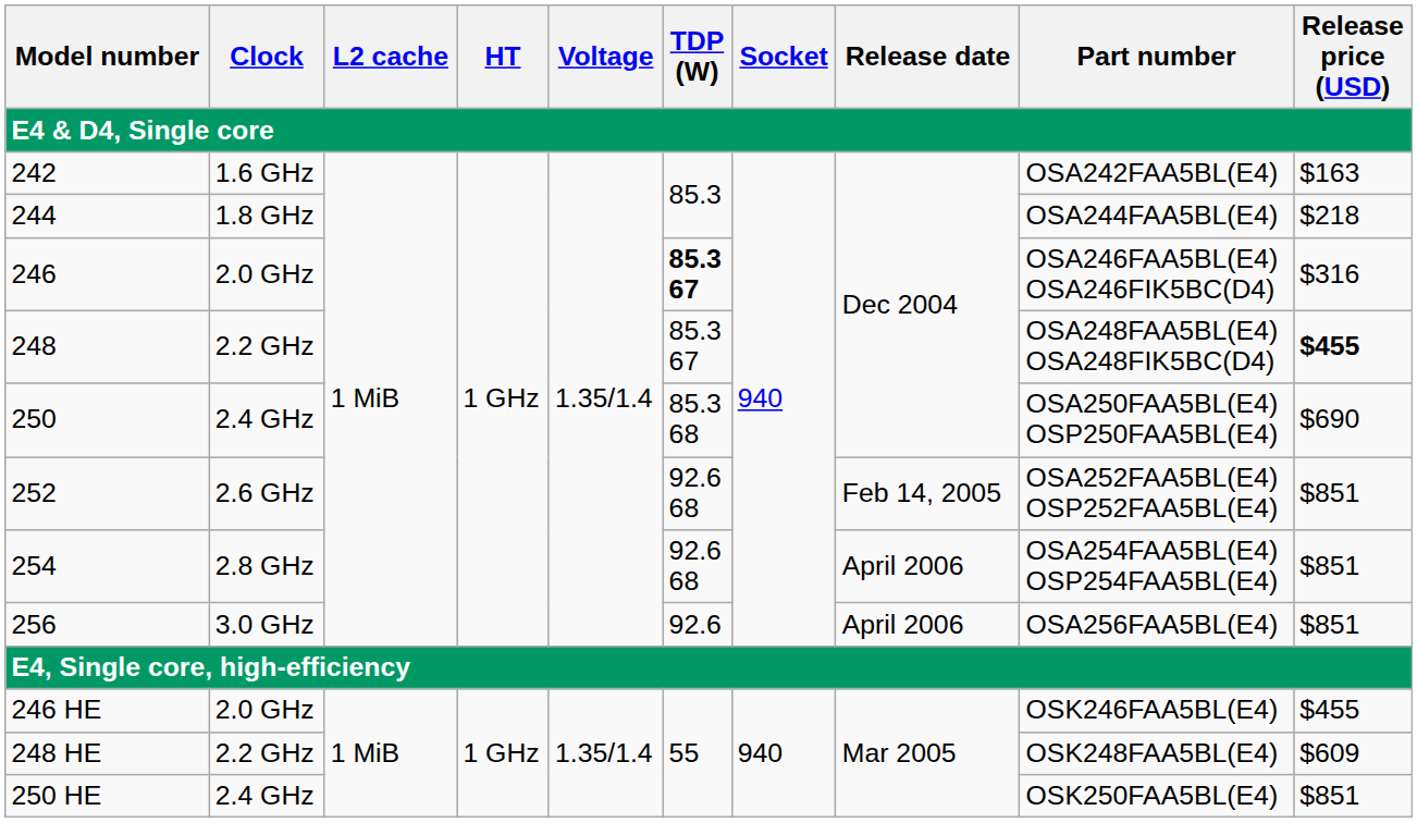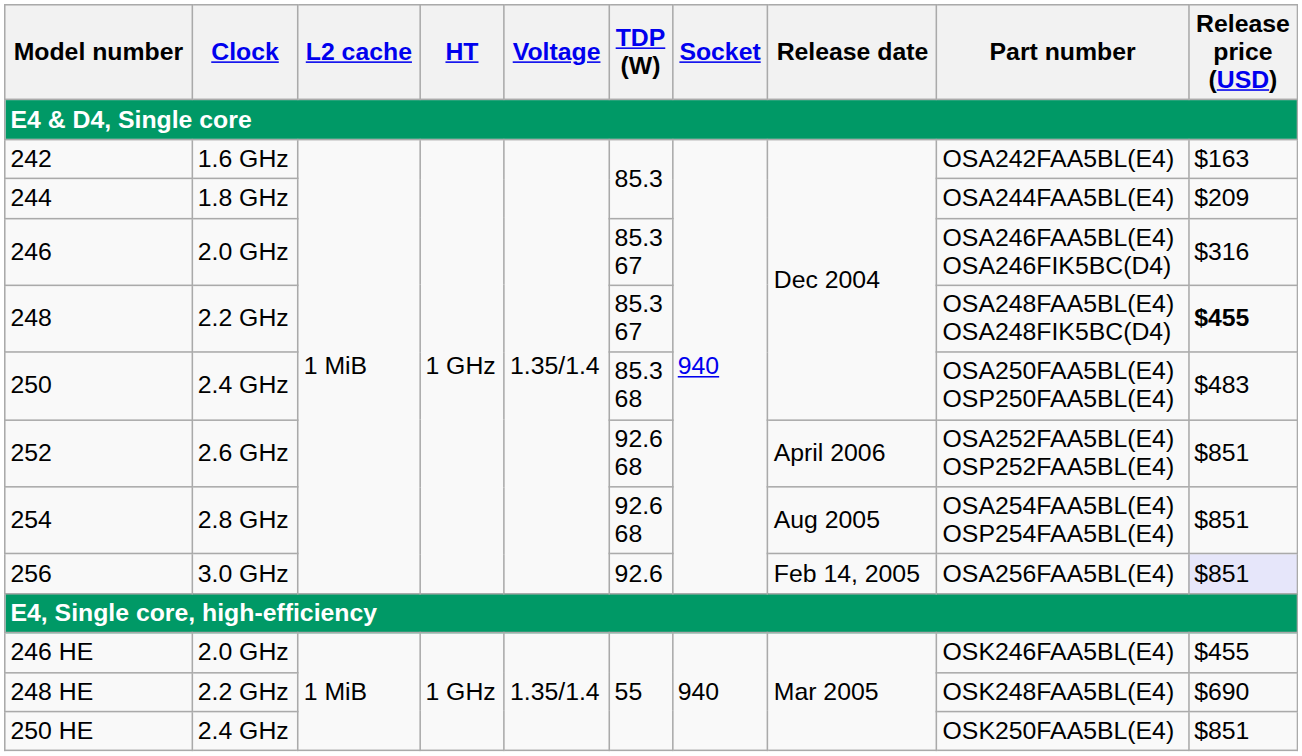244 | Release price (USD): $218 -> $209
246 | TDP (W): bold -> normal
250 | Release price (USD): $690 -> $483
252 | Release date: Feb 14, 2005 -> April 2006
254 | Release date: April 2006 -> Aug 2005
256 | Release date: April 2006 -> Feb 14, 2005
256 | Release price (USD): no background -> lavender background
248 HE | Release price (USD): $609 -> $690
